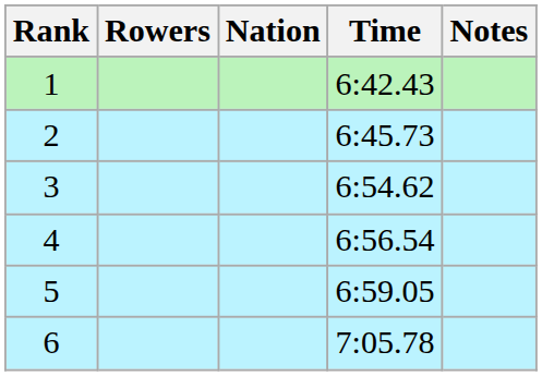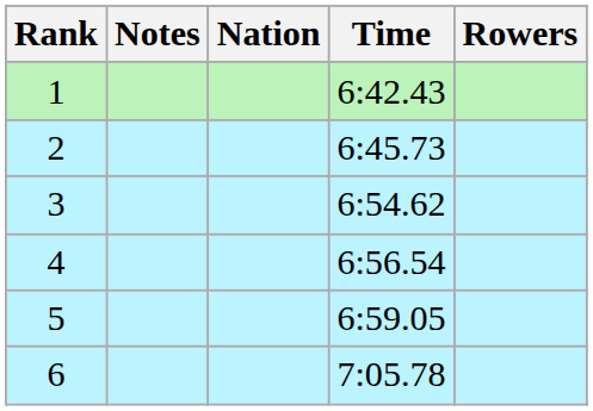columns swapped: Rowers <-> Notes
